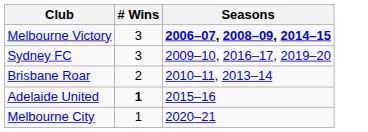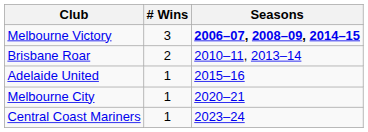- row: Sydney FC | 3 | 2009–10, 2016–17, 2019–20
Adelaide United | # Wins: bold -> normal
+ row: Central Coast Mariners | 1 | 2023–24
